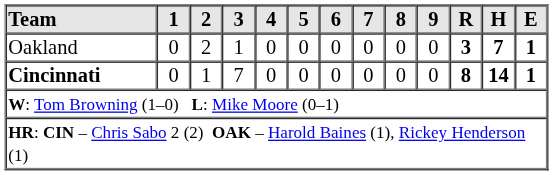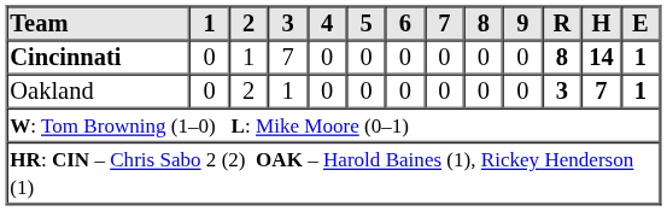rows swapped: Cincinnati <-> Oakland
